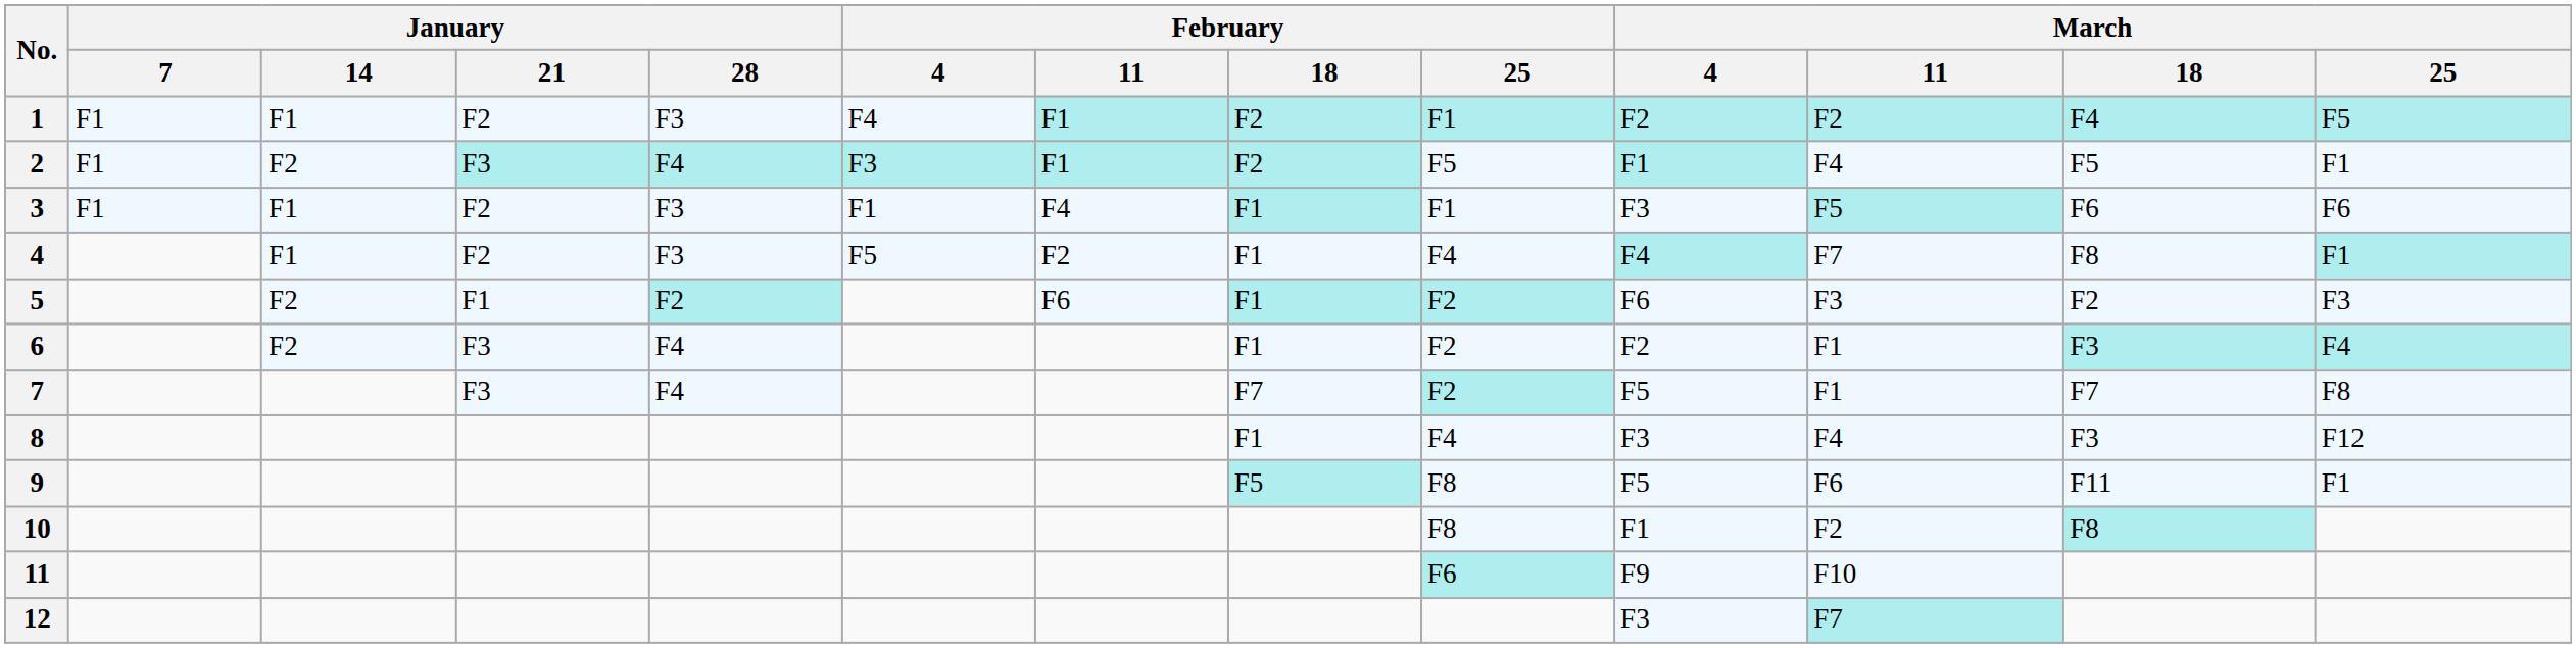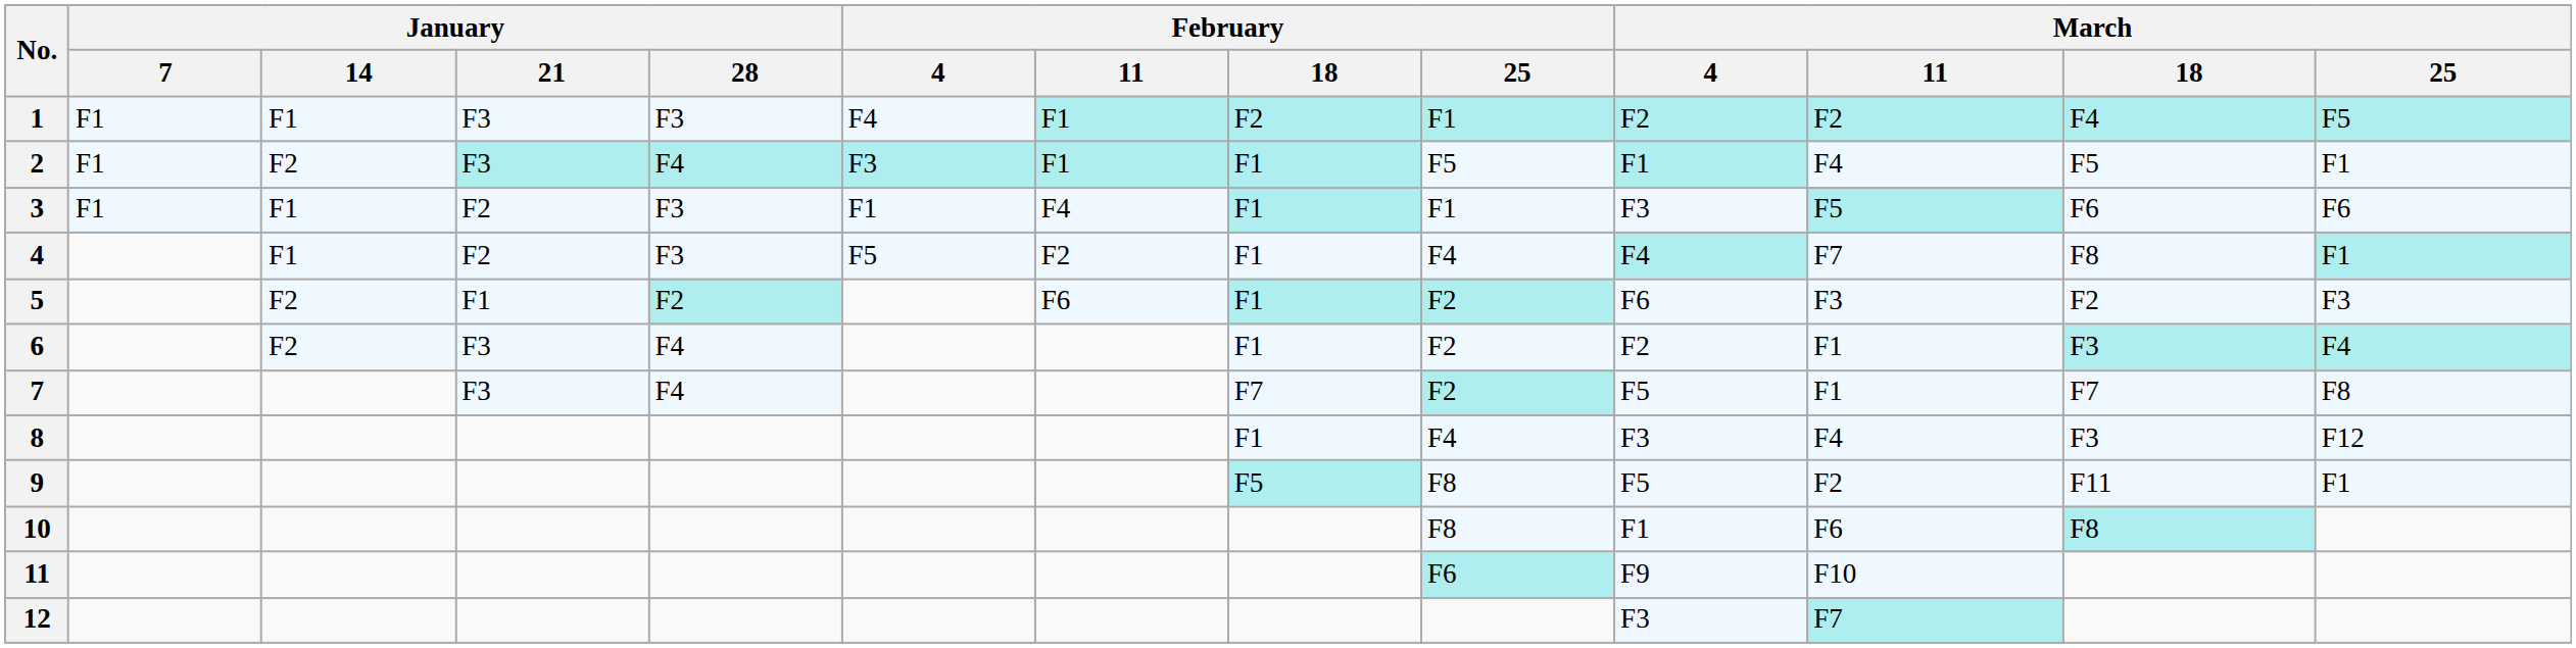1 | January / 21: F2 -> F3
2 | February / 18: F2 -> F1
9 | March / 11: F6 -> F2
10 | March / 11: F2 -> F6
